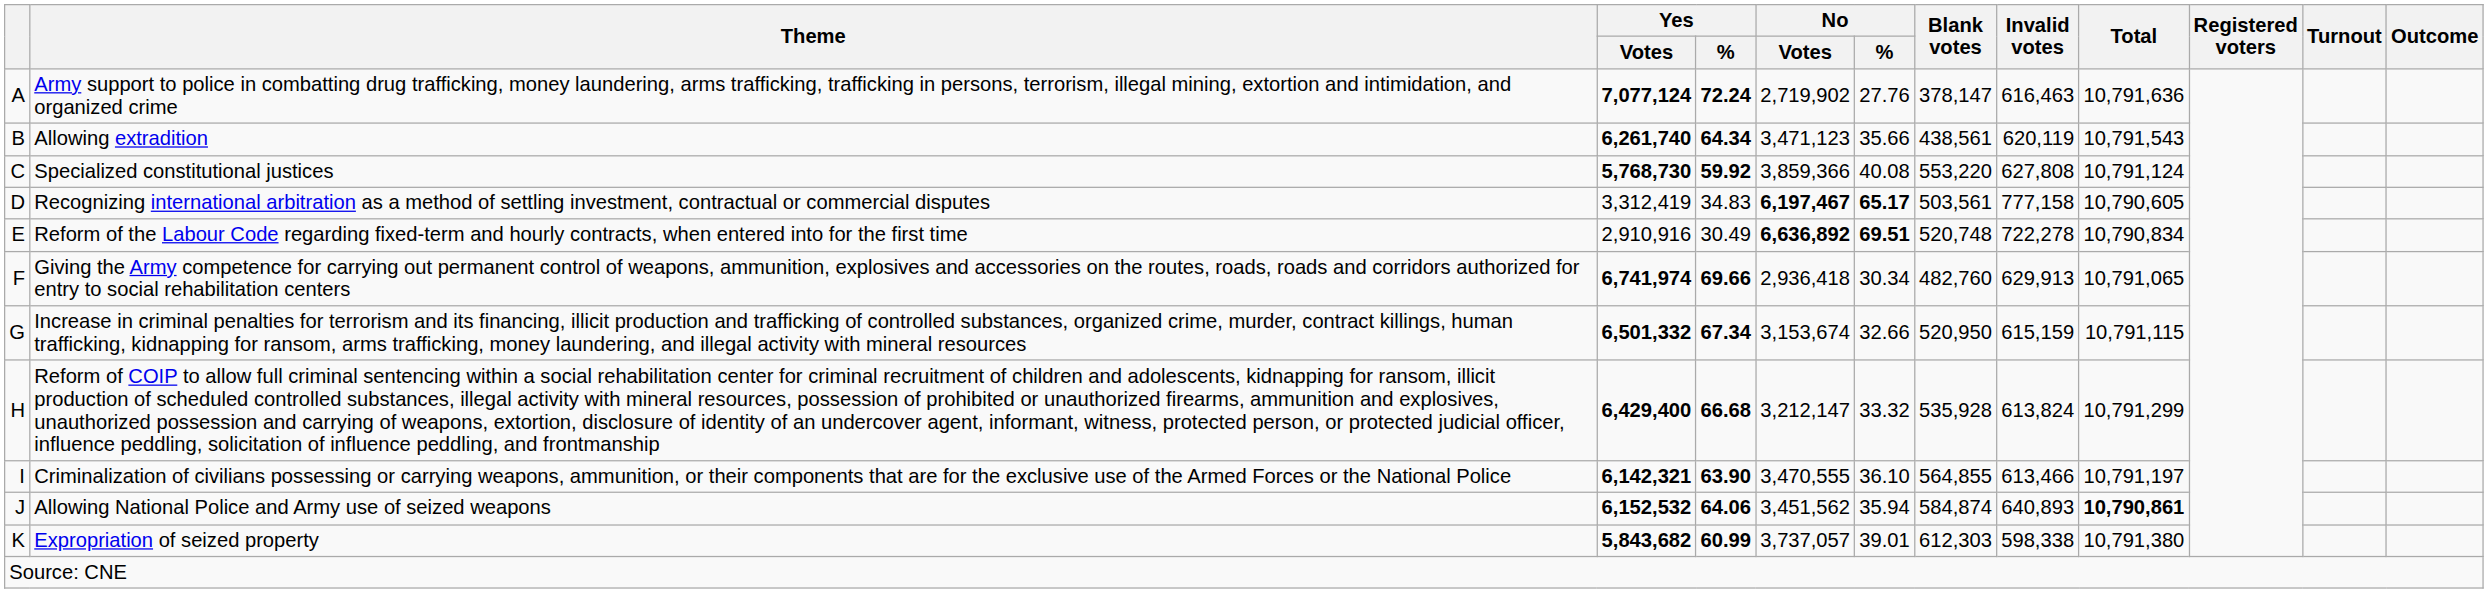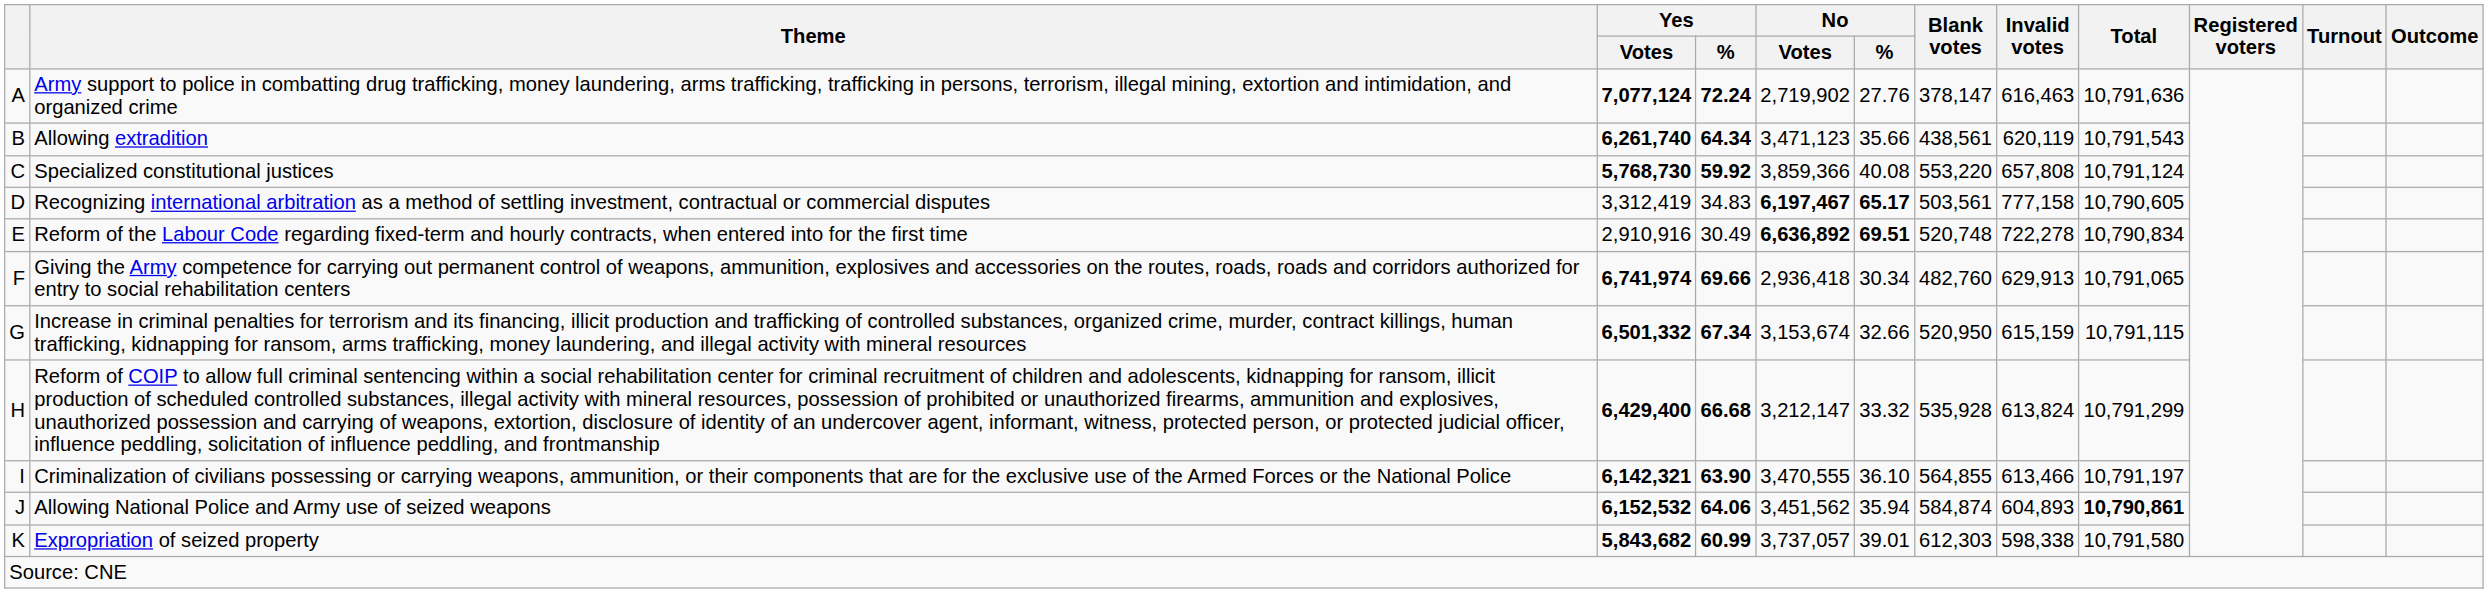Specialized constitutional justices | Invalid votes: 627,808 -> 657,808
Allowing National Police and Army use of seized weapons | Invalid votes: 640,893 -> 604,893
Expropriation of seized property | Total: 10,791,380 -> 10,791,580
